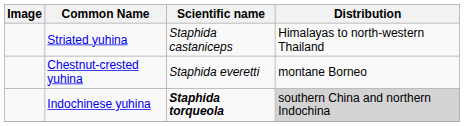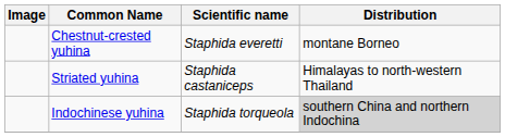rows swapped: Chestnut-crested yuhina <-> Striated yuhina
Indochinese yuhina | Scientific name: bold -> normal
